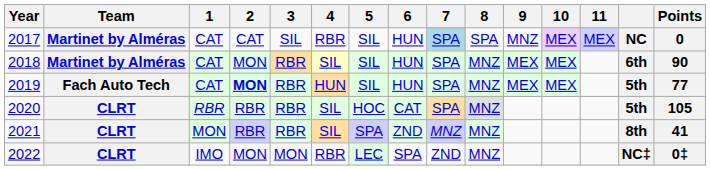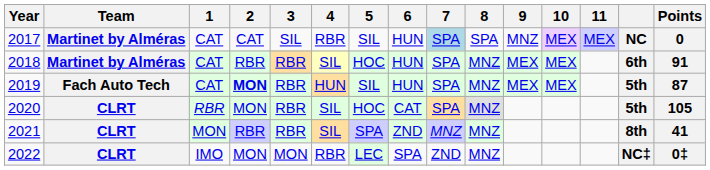2018 | 2: MON -> RBR
2018 | 5: SIL -> HOC
2018 | Points: 90 -> 91
2019 | Points: 77 -> 87
2020 | 2: RBR -> MON
